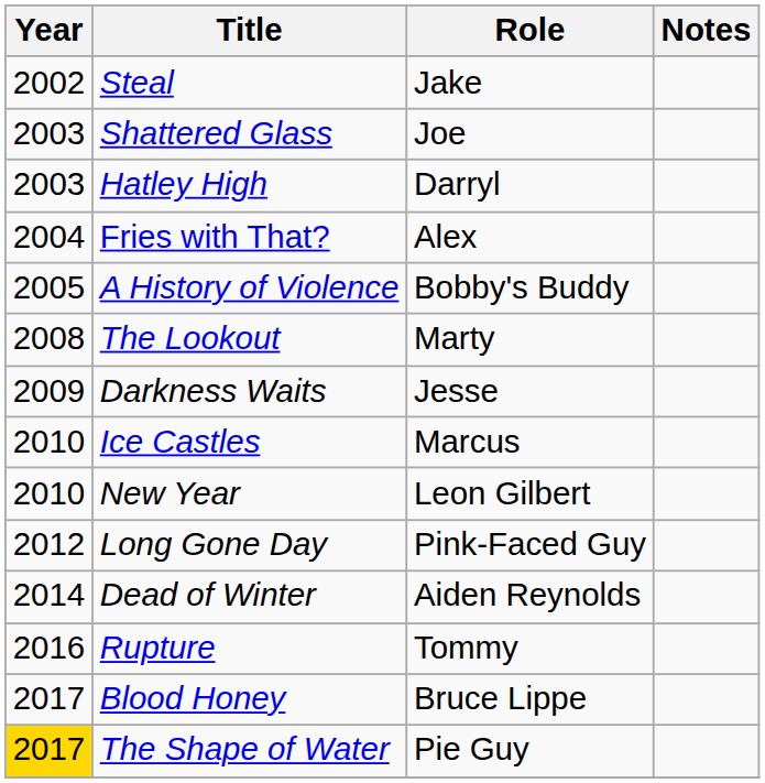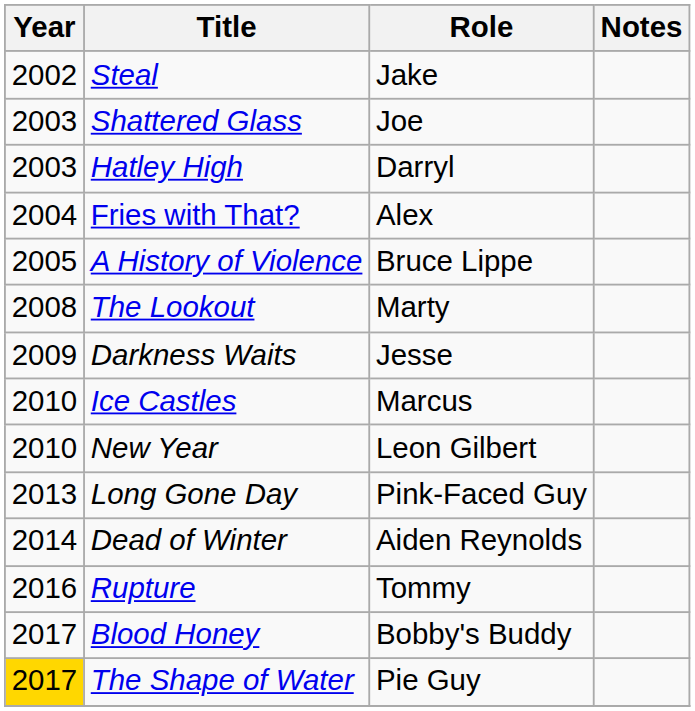A History of Violence | Role: Bobby's Buddy -> Bruce Lippe
Long Gone Day | Year: 2012 -> 2013
Blood Honey | Role: Bruce Lippe -> Bobby's Buddy
